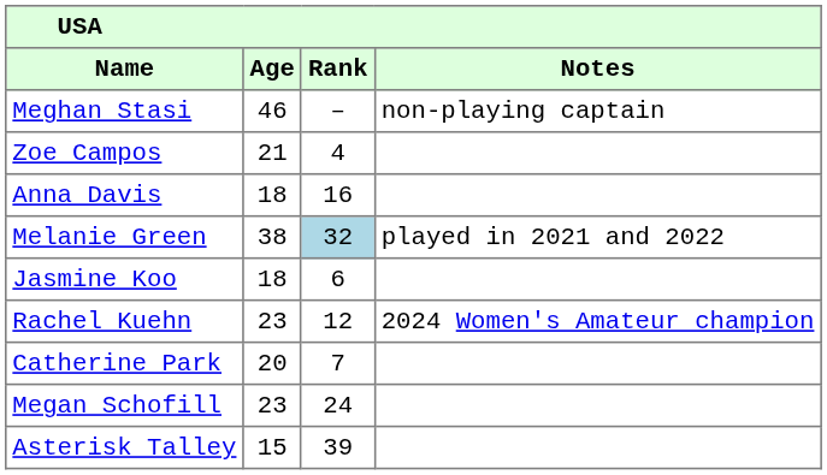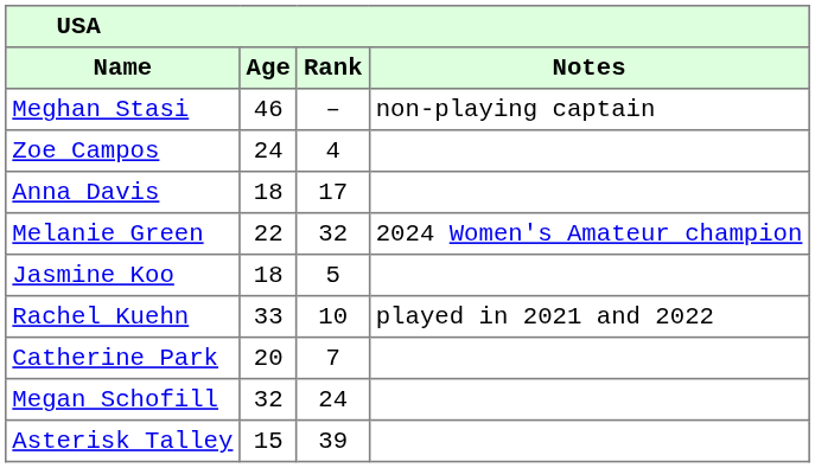Zoe Campos | Age: 21 -> 24
Anna Davis | Rank: 16 -> 17
Melanie Green | Age: 38 -> 22
Melanie Green | Rank: lightblue background -> no background
Melanie Green | Notes: played in 2021 and 2022 -> 2024 Women's Amateur champion
Jasmine Koo | Rank: 6 -> 5
Rachel Kuehn | Age: 23 -> 33
Rachel Kuehn | Rank: 12 -> 10
Rachel Kuehn | Notes: 2024 Women's Amateur champion -> played in 2021 and 2022
Megan Schofill | Age: 23 -> 32
